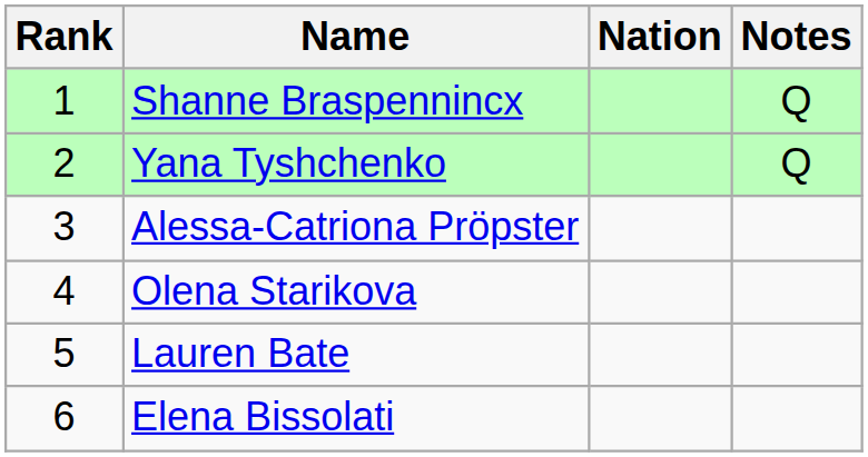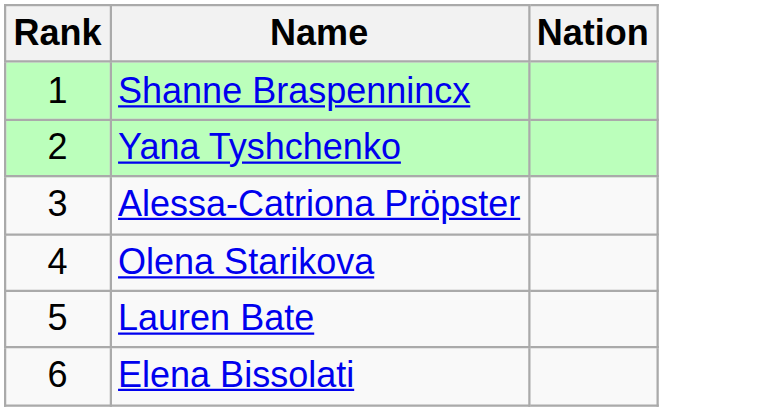- column: Notes | Q | Q
